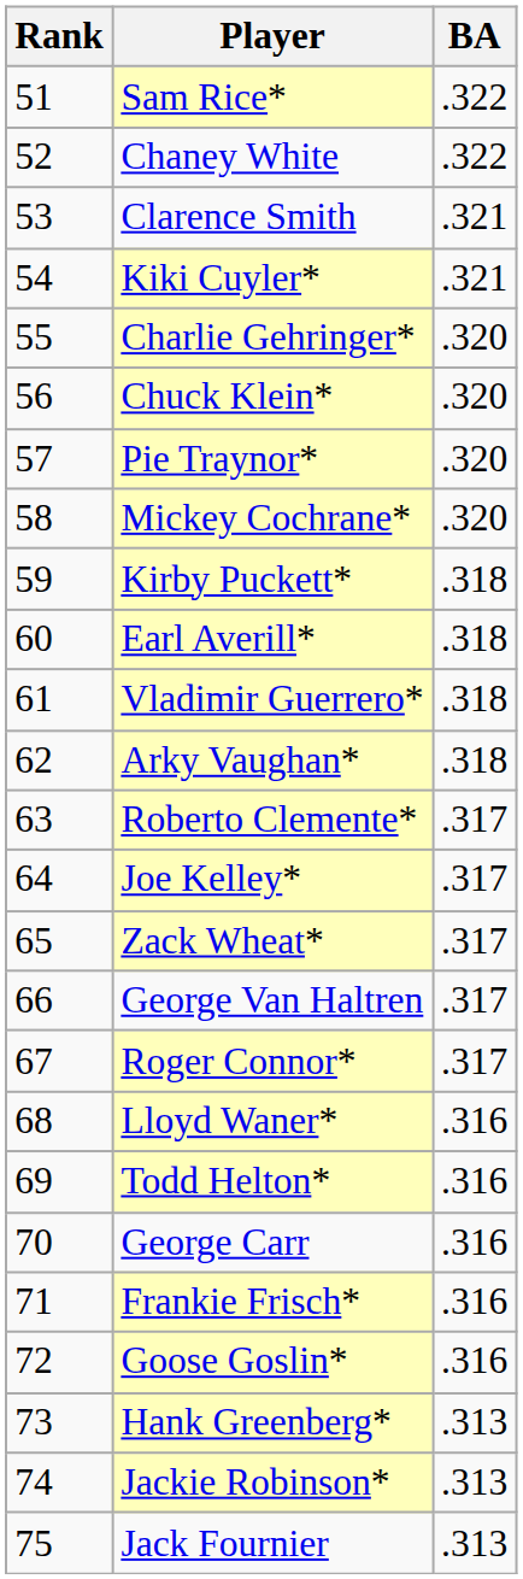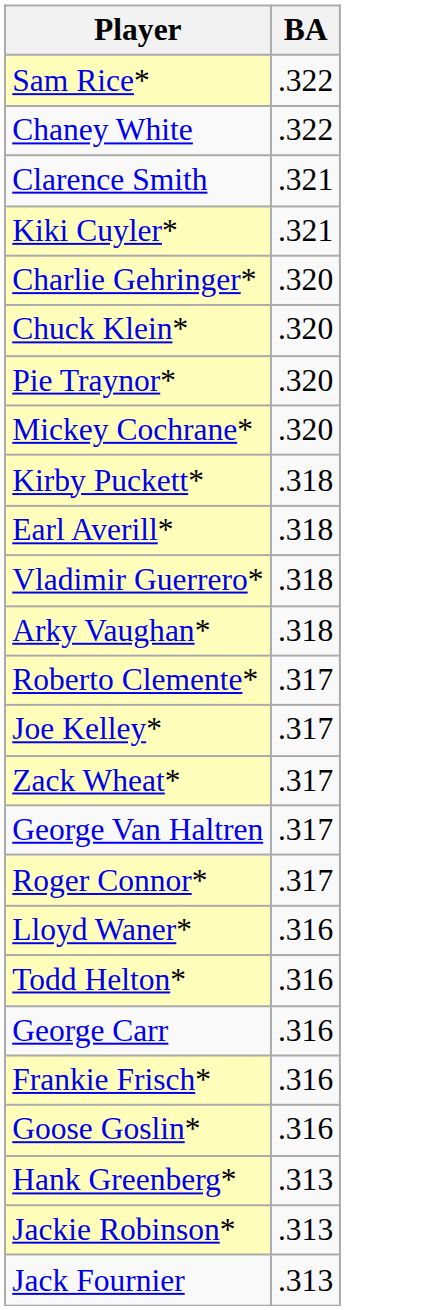- column: Rank | 51 | 52 | 53 | 54 | 55 | 56 | 57 | 58 | 59 | 60 | 61 | 62 | 63 | 64 | 65 | 66 | 67 | 68 | 69 | 70 | 71 | 72 | 73 | 74 | 75
